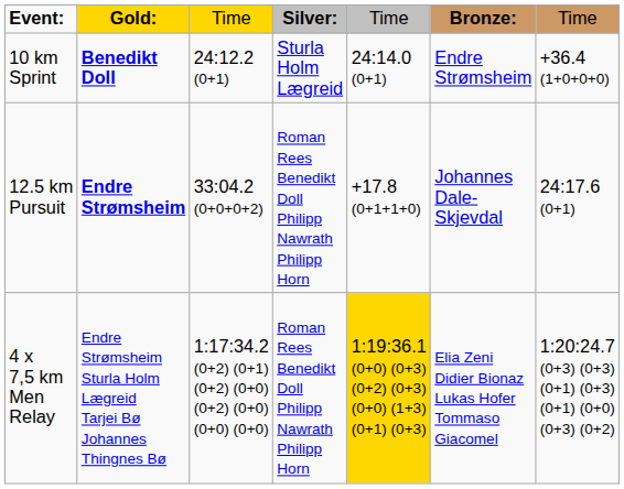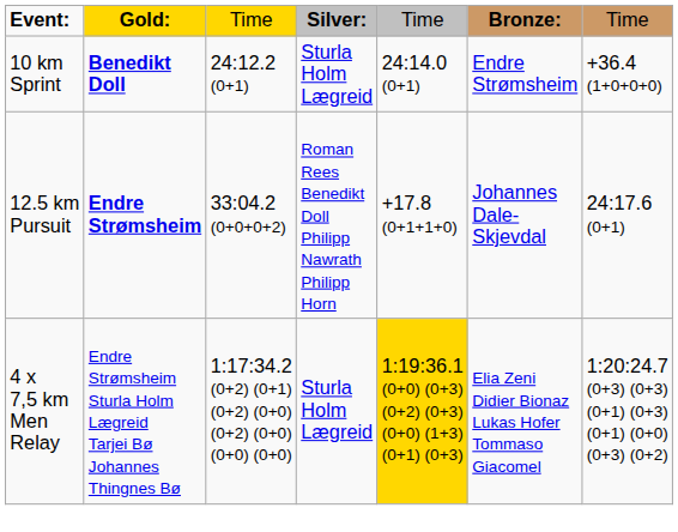4 x 7,5 km Men Relay | column 4: Roman Rees Benedikt Doll Philipp Nawrath Philipp Horn -> Sturla Holm Lægreid
